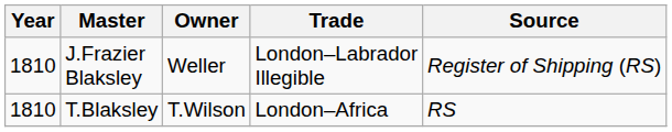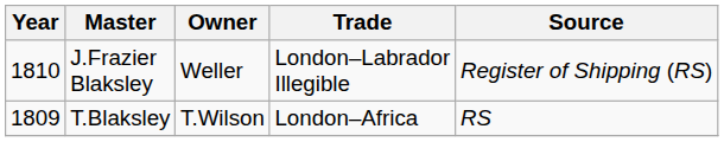T.Blaksley | Year: 1810 -> 1809
